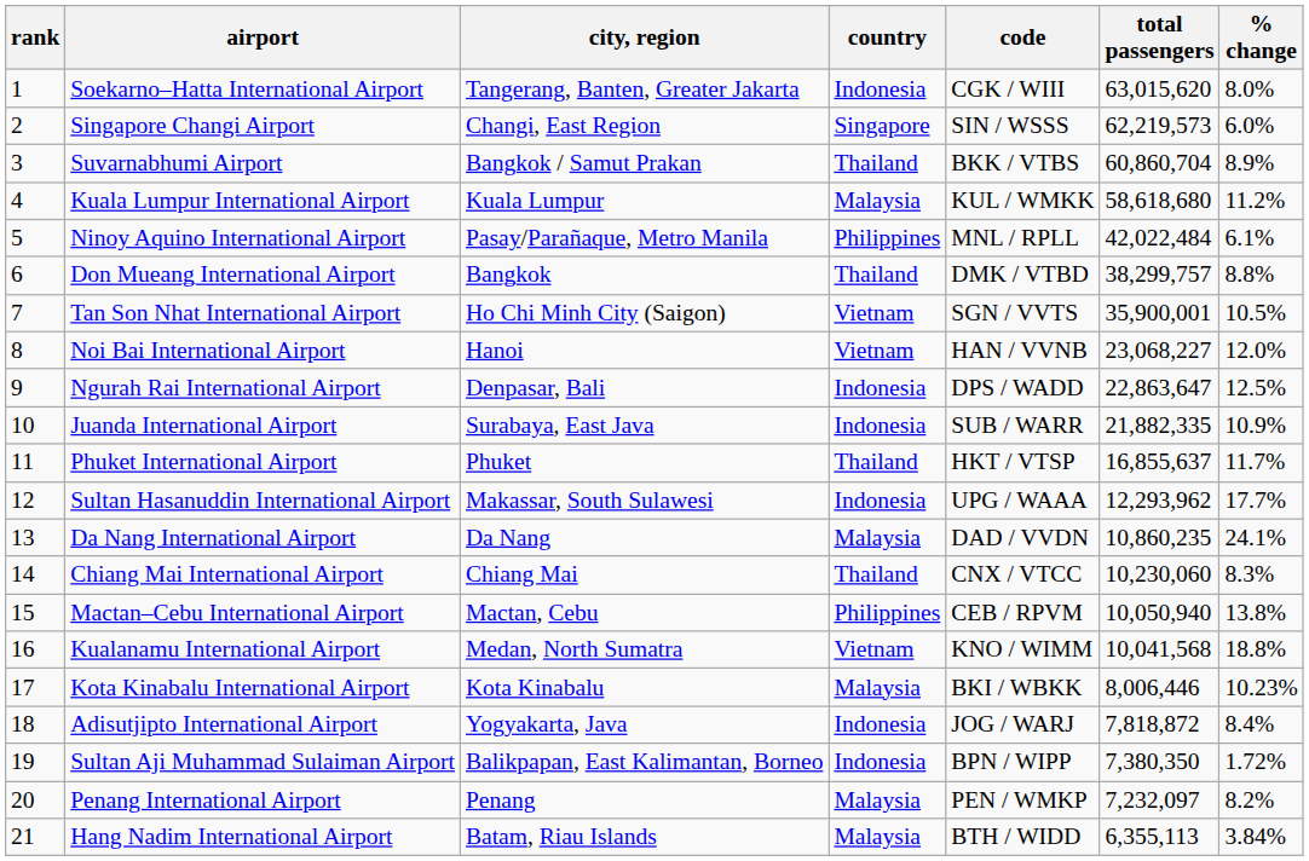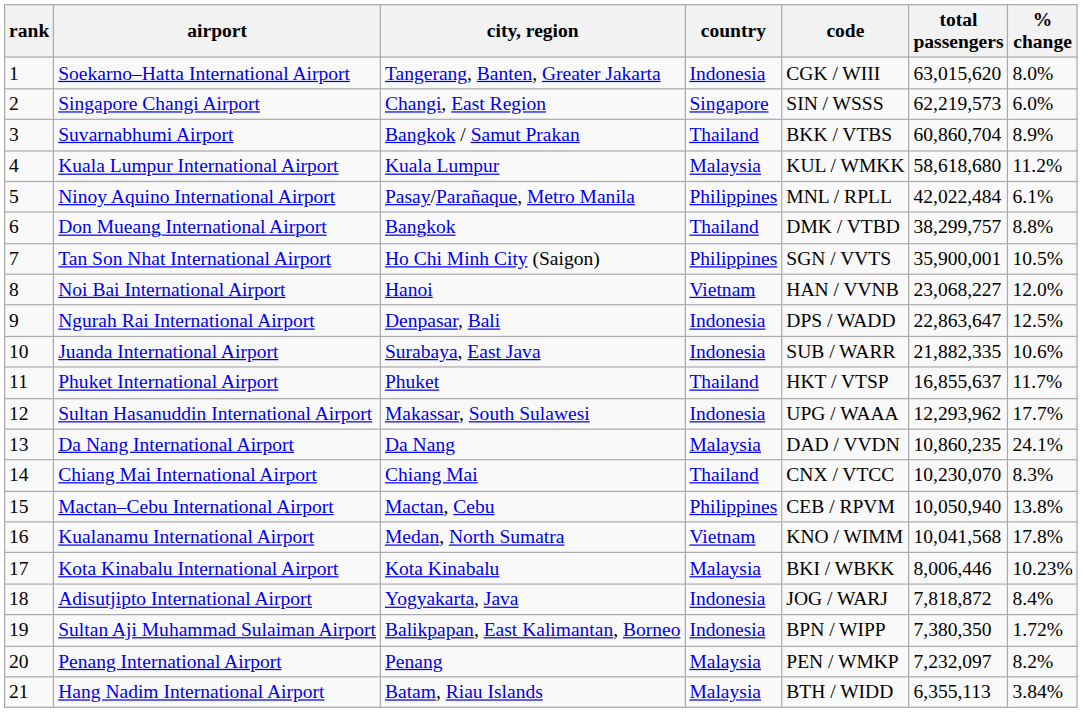Tan Son Nhat International Airport | country: Vietnam -> Philippines
Juanda International Airport | % change: 10.9% -> 10.6%
Chiang Mai International Airport | total passengers: 10,230,060 -> 10,230,070
Kualanamu International Airport | % change: 18.8% -> 17.8%
